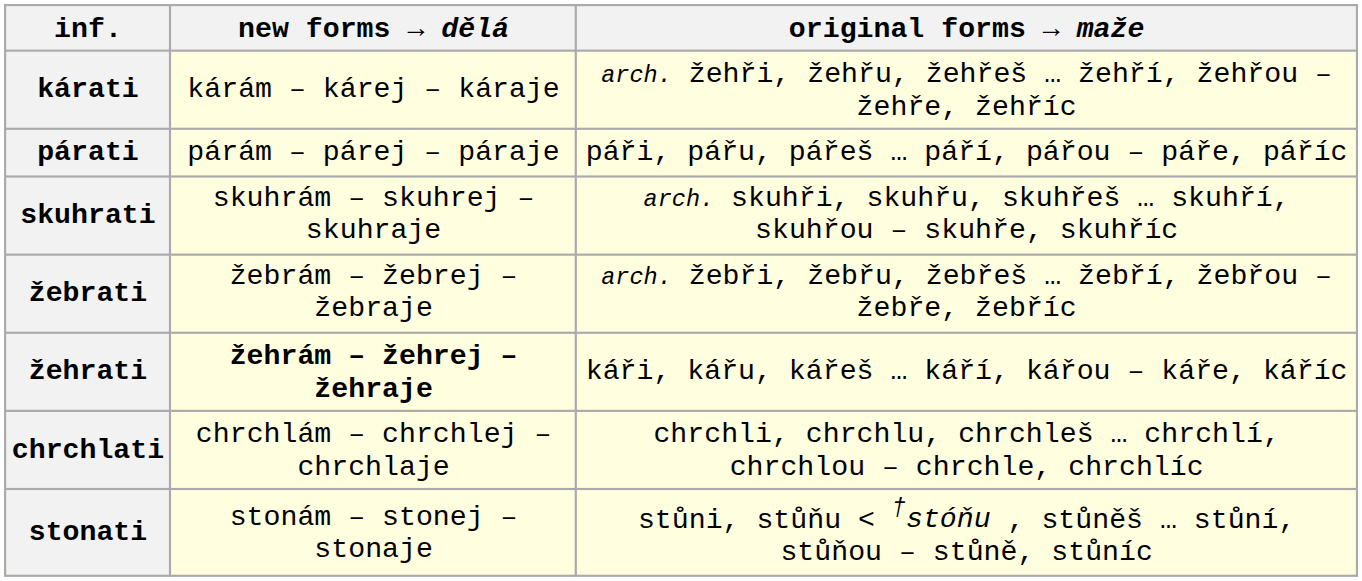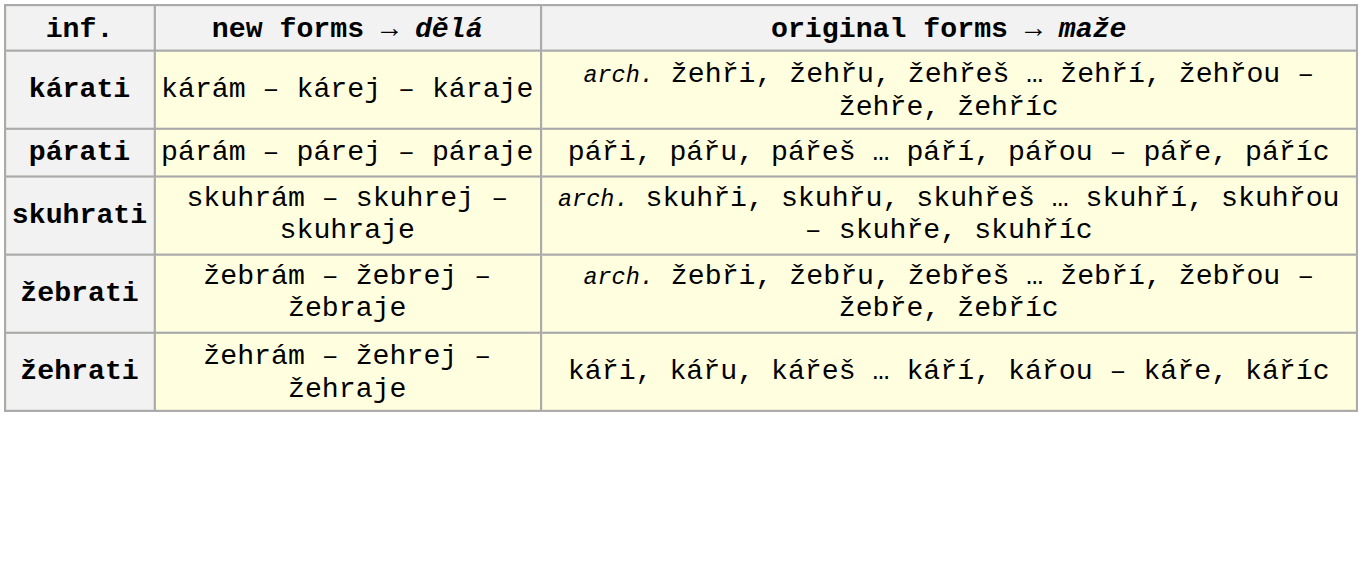žehrati | new forms → dělá: bold -> normal
- row: chrchlati | chrchlám – chrchlej – chrchlaje | chrchli, chrchlu, chrchleš … chrchlí, chrchlou – chrchle, chrchlíc
- row: stonati | stonám – stonej – stonaje | stůni, stůňu < †stóňu , stůněš … stůní, stůňou – stůně, stůníc
